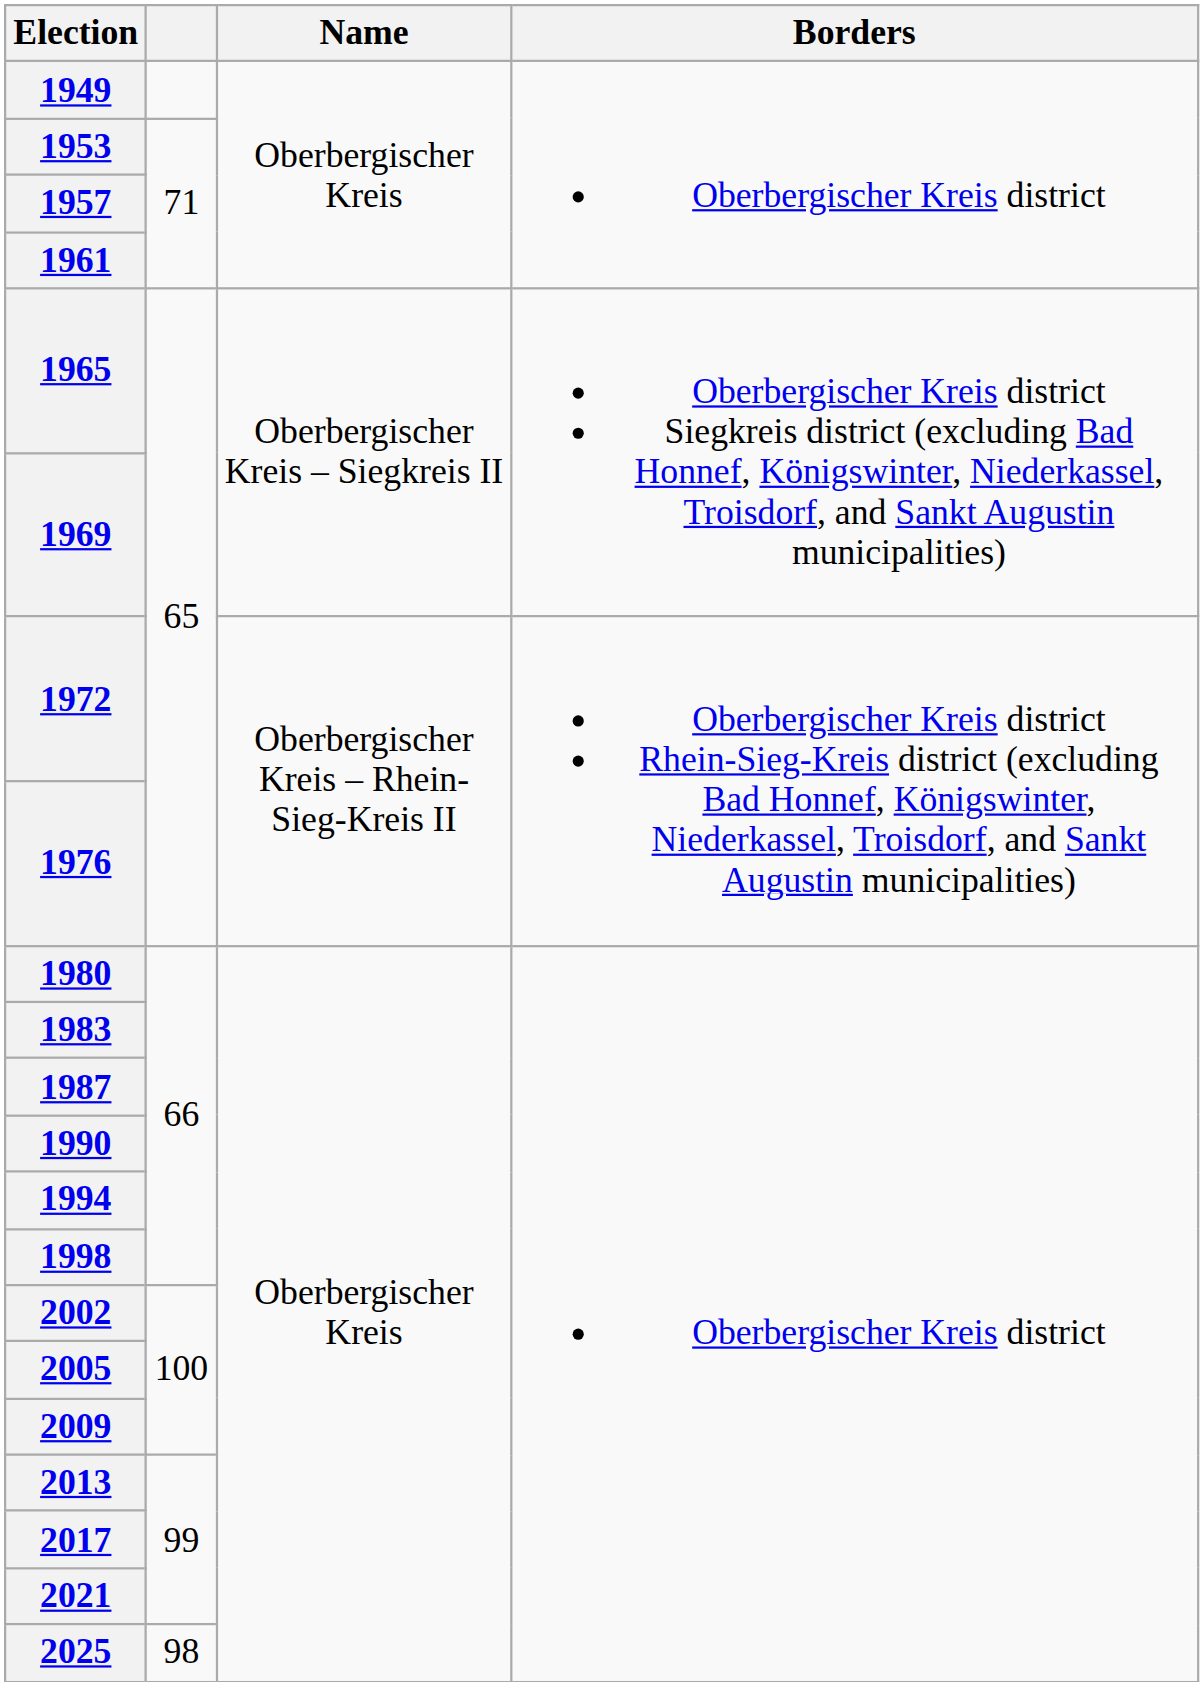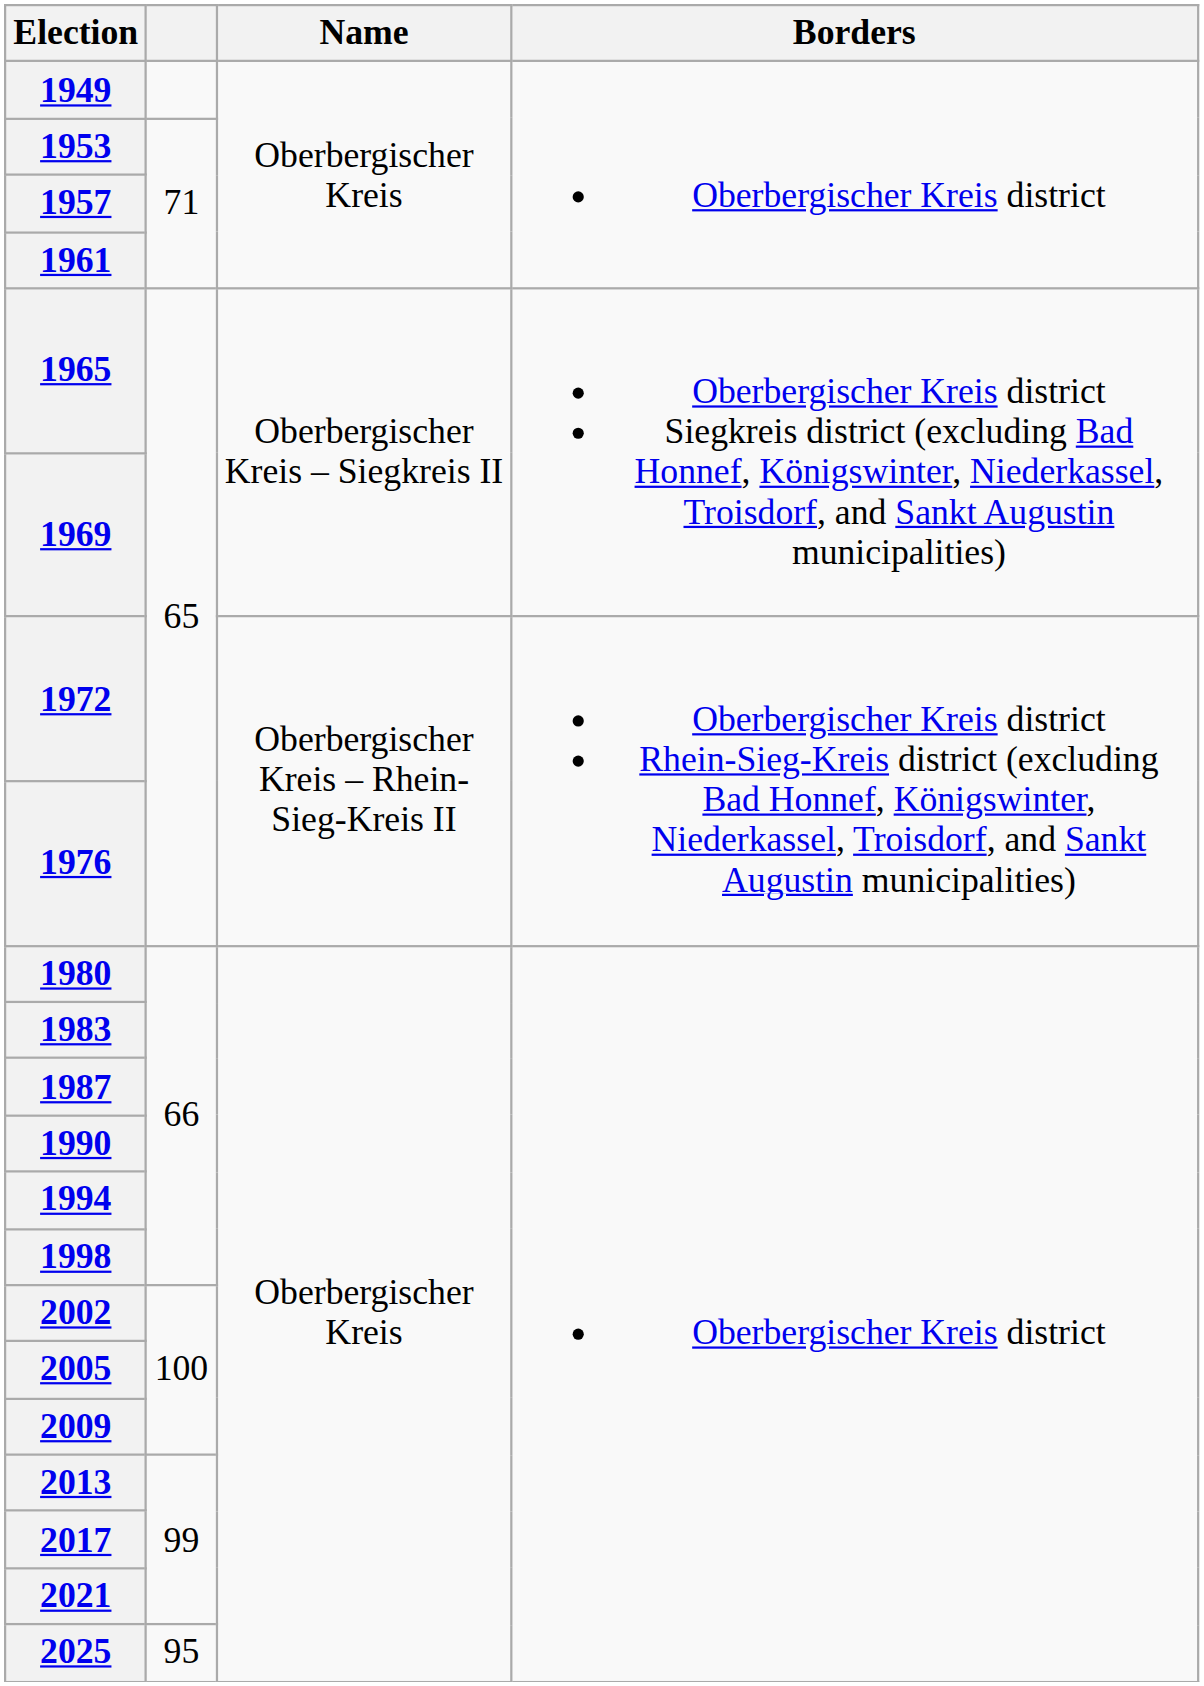2025 | column 2: 98 -> 95
